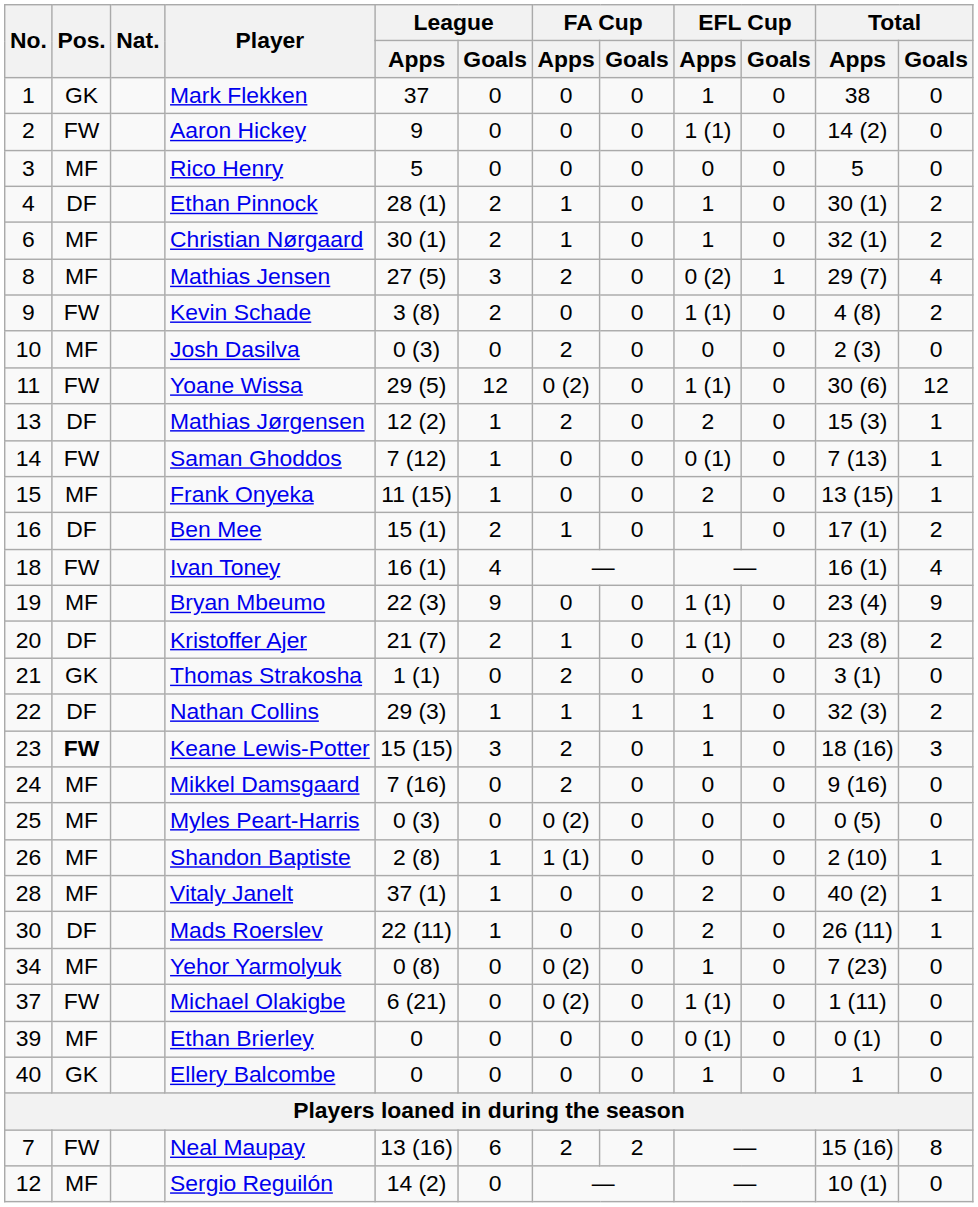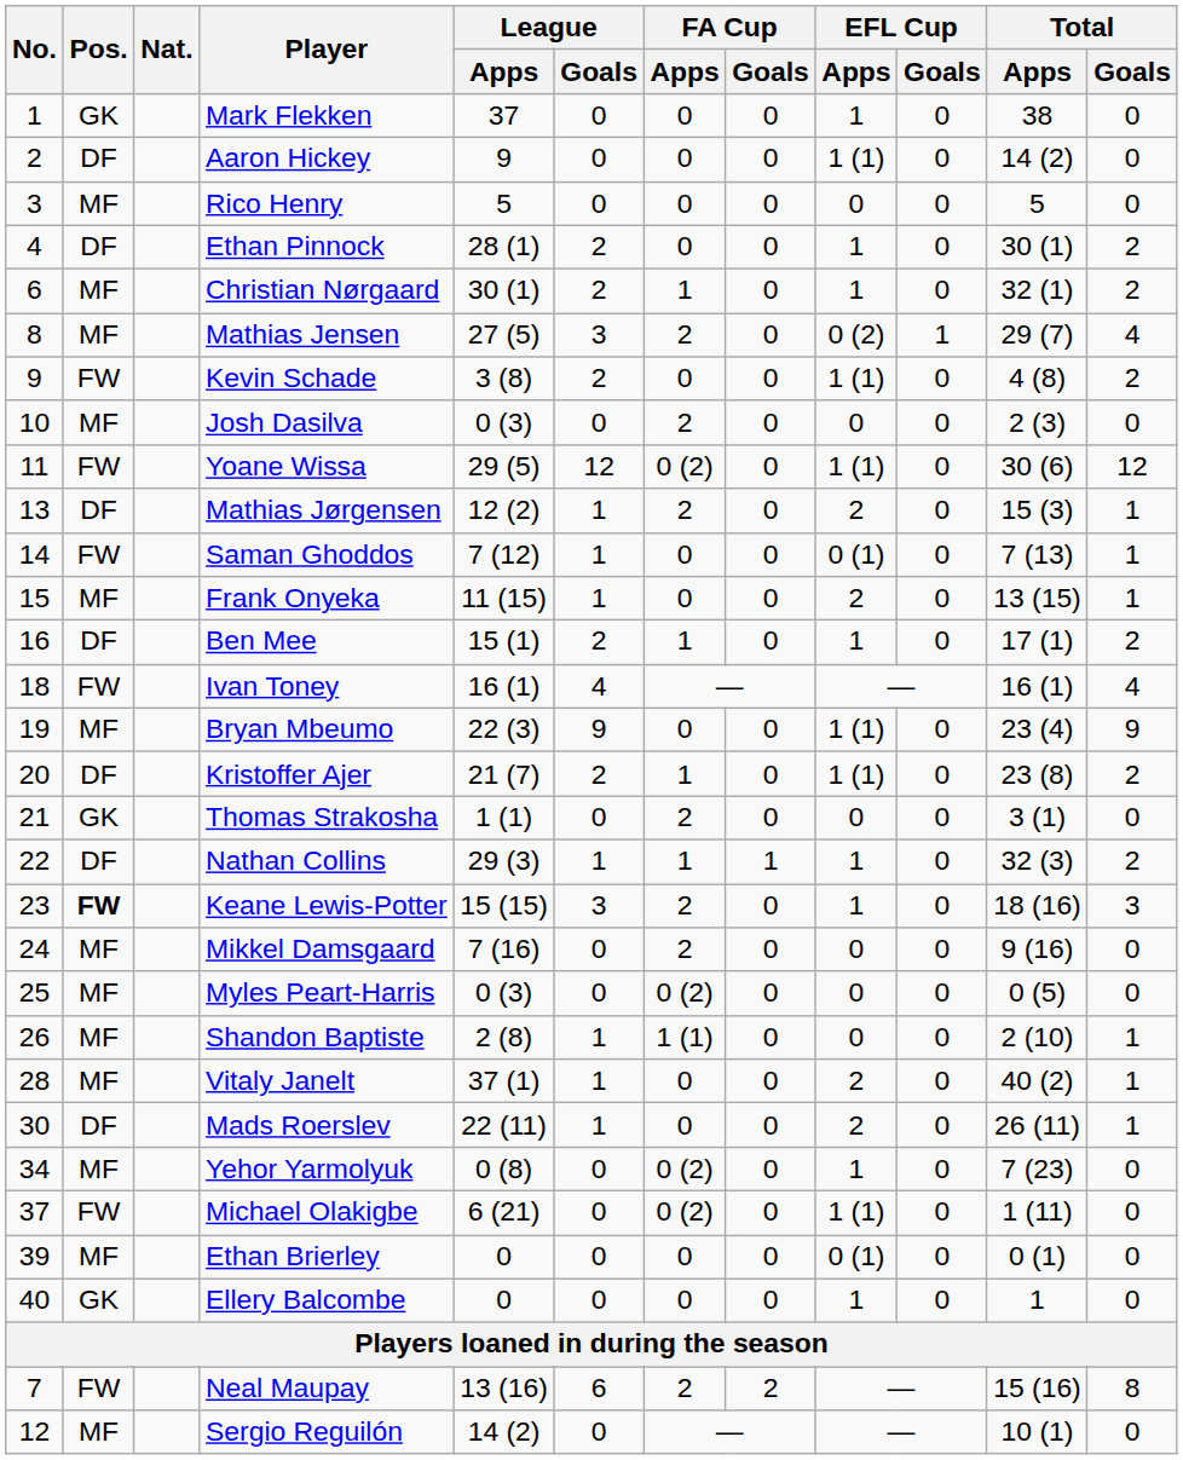Aaron Hickey | Pos.: FW -> DF
Ethan Pinnock | FA Cup / Apps: 1 -> 0
